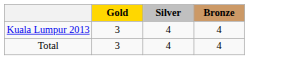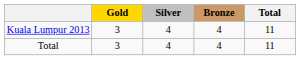+ column: Total | 11 | 11
